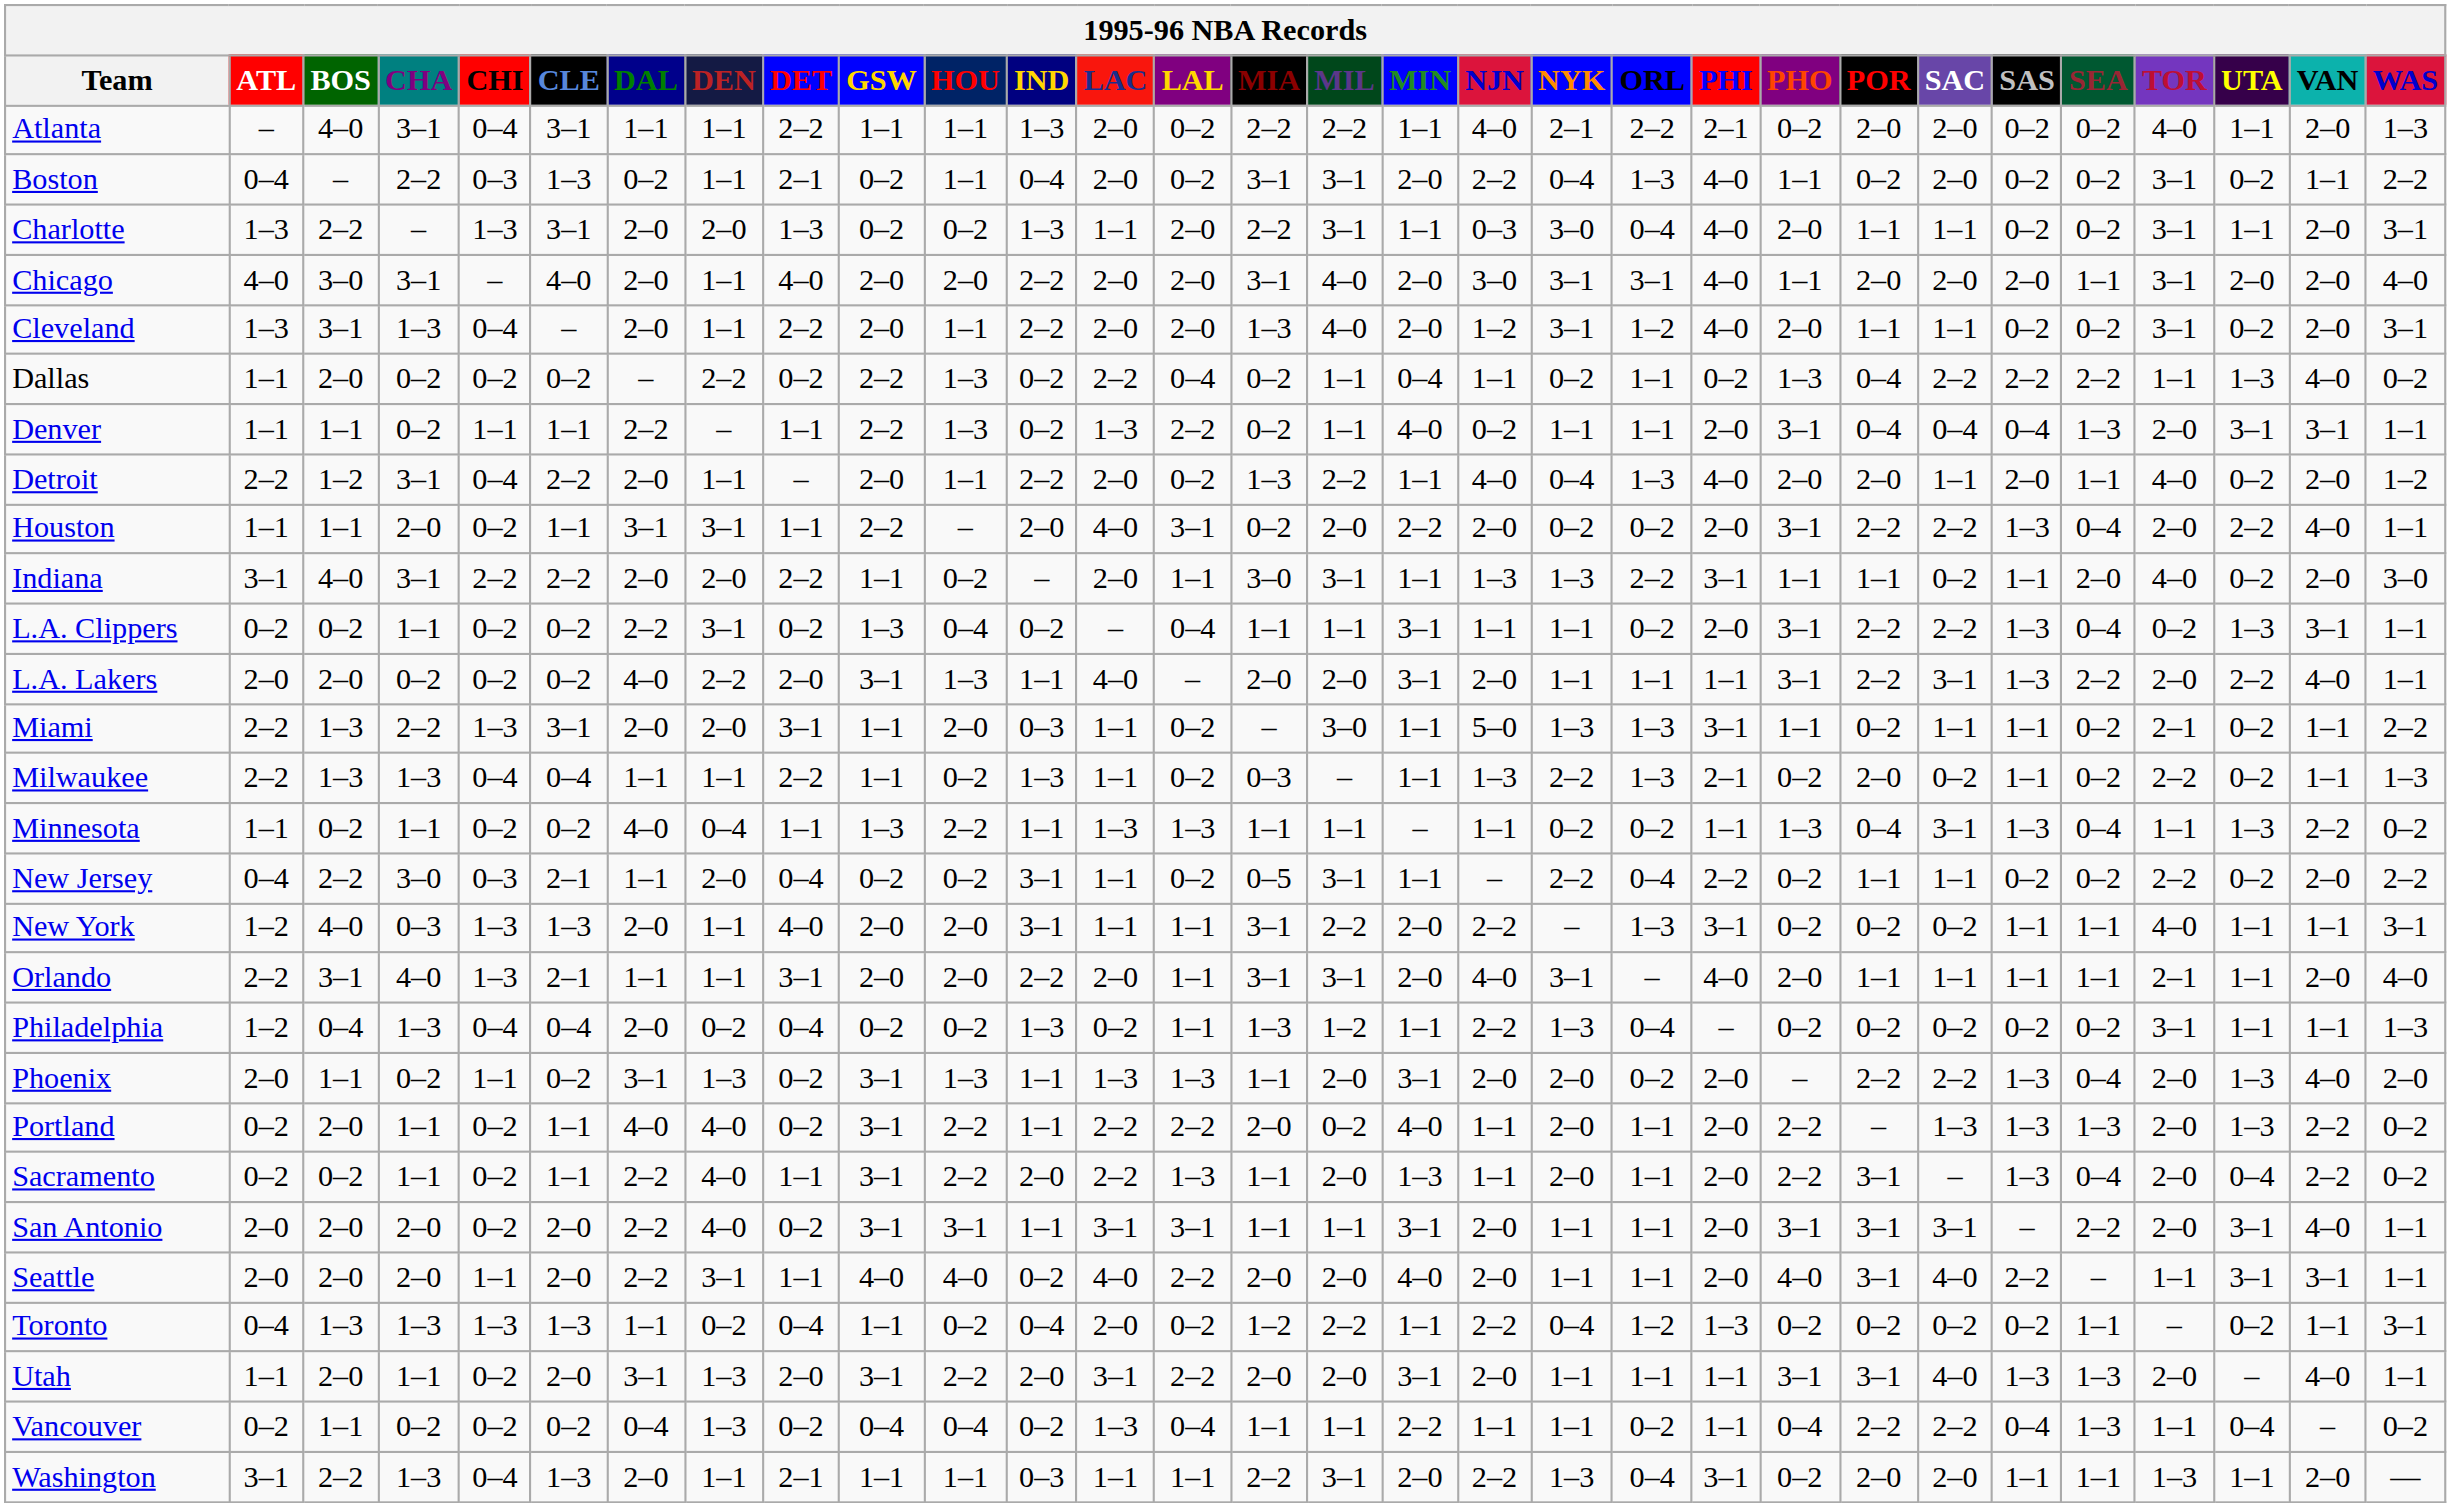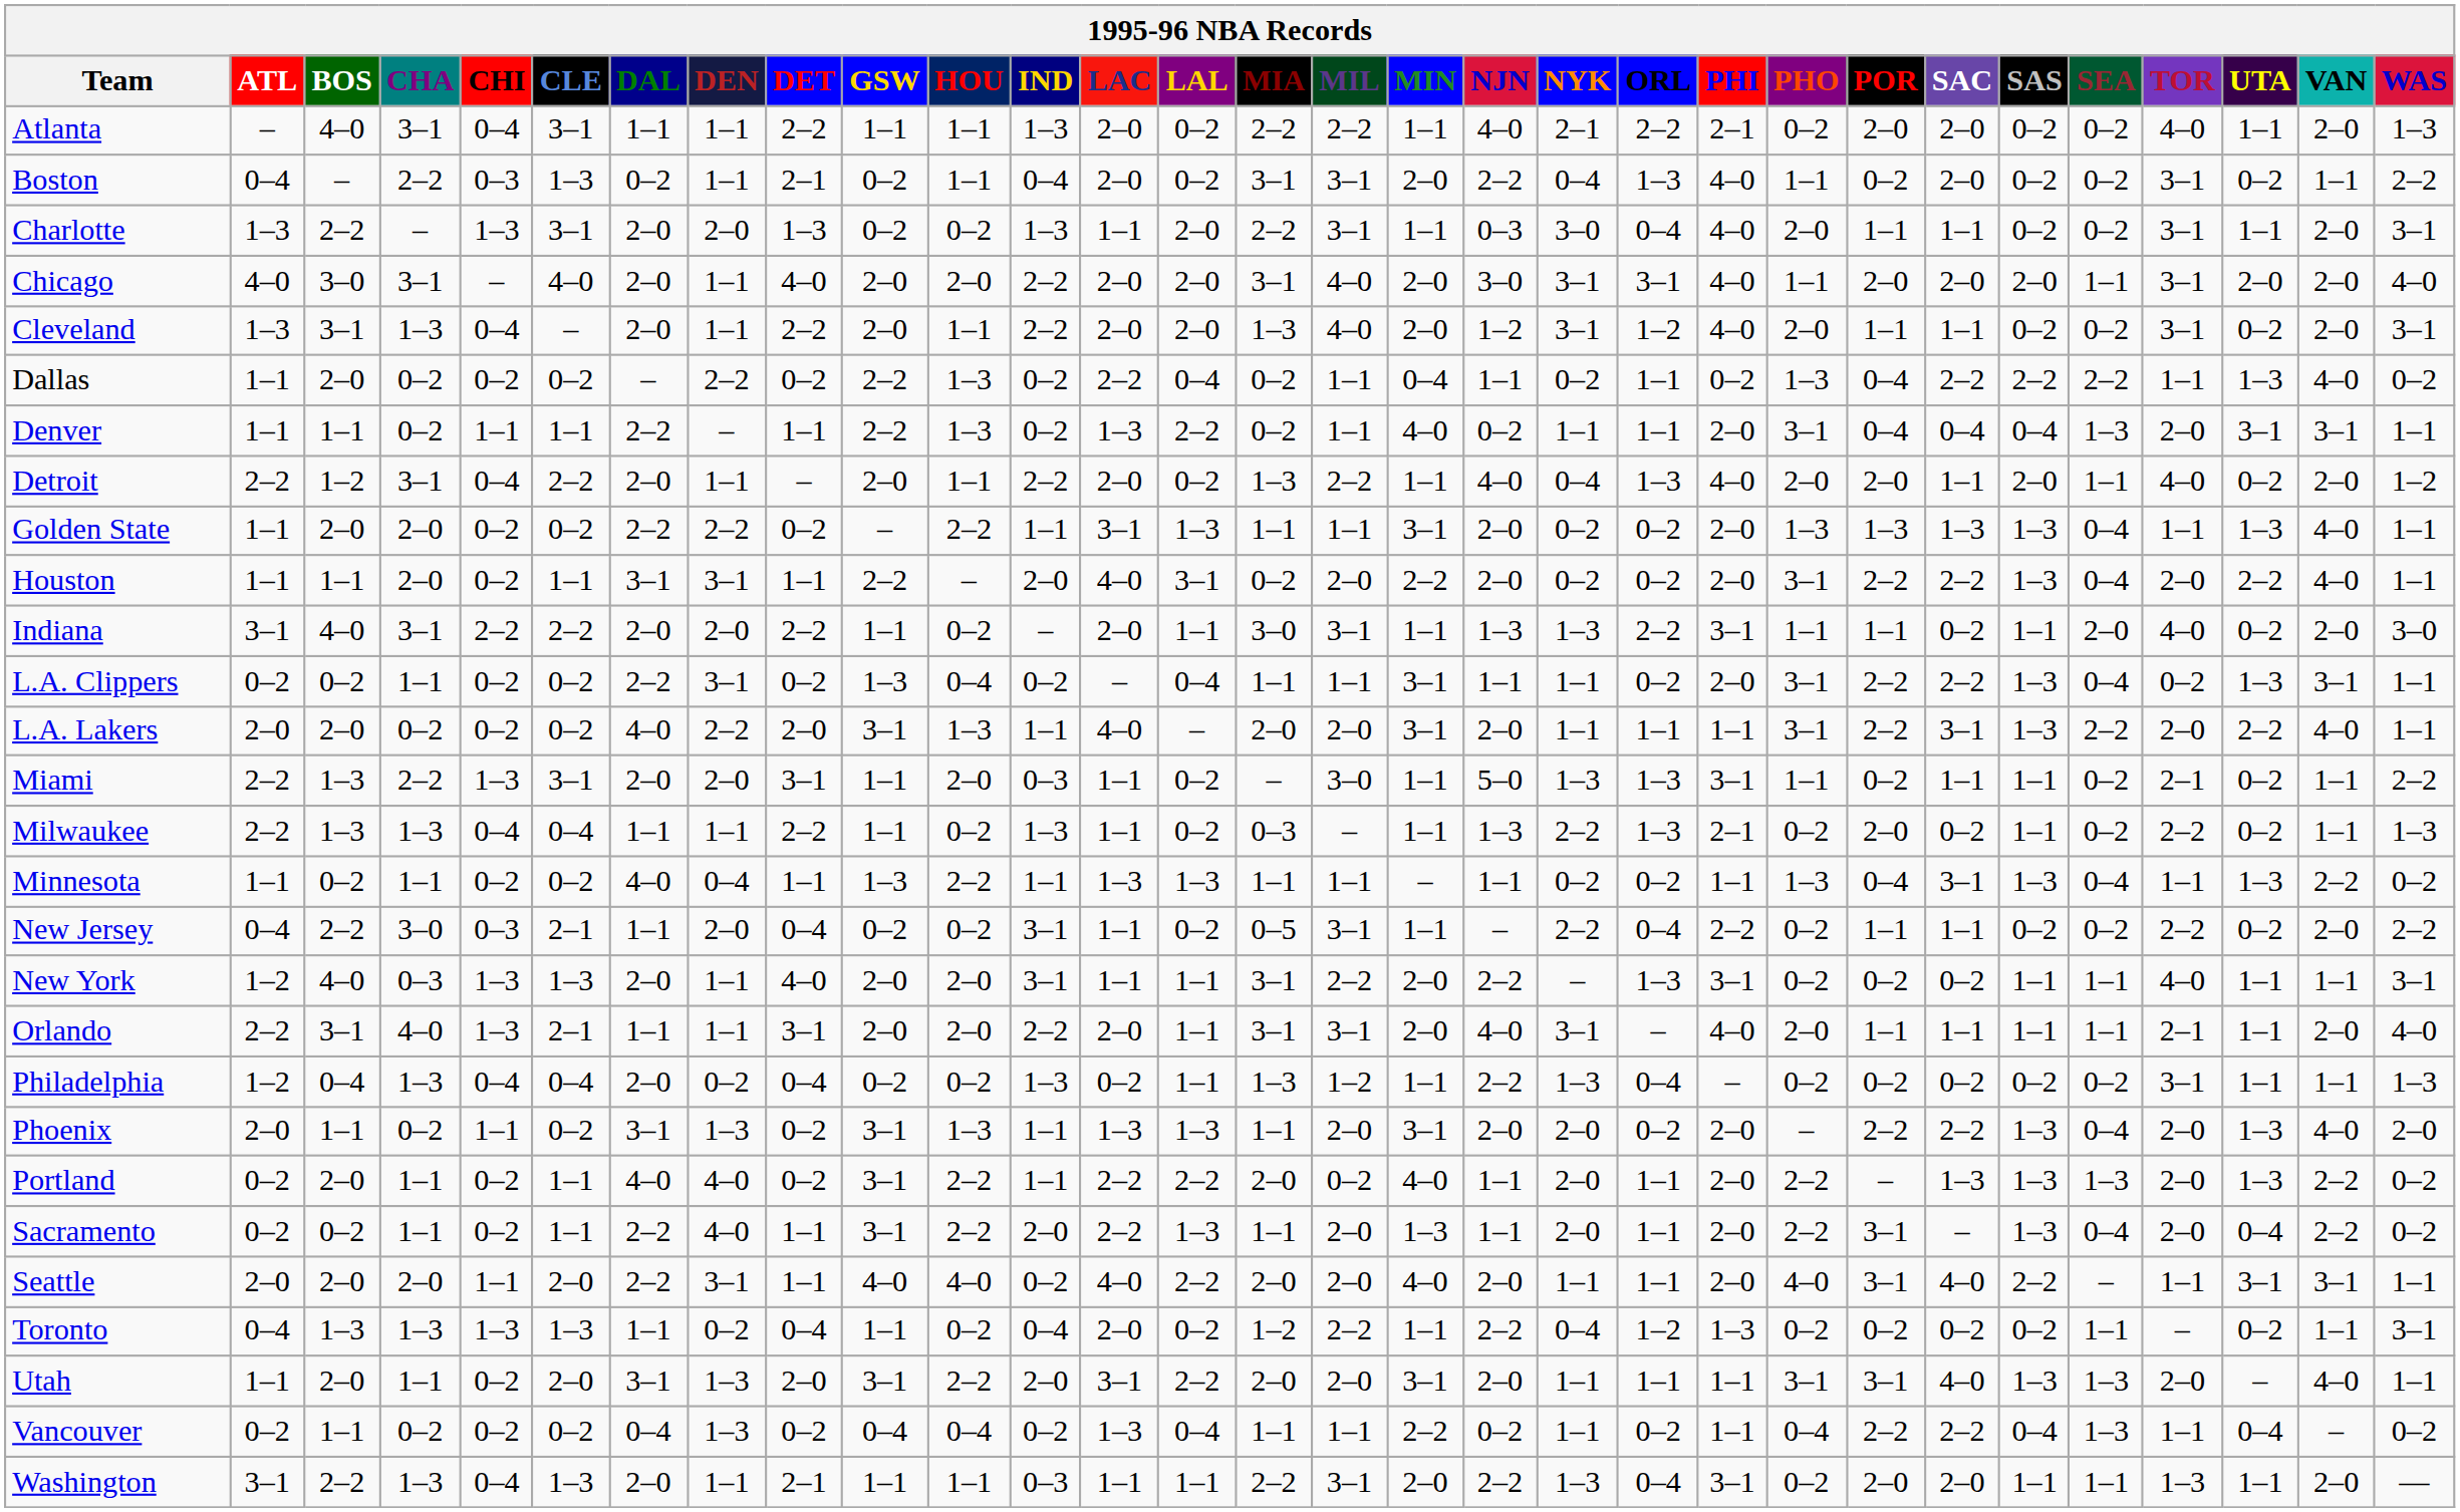+ row: Golden State | 1–1 | 2–0 | 2–0 | 0–2 | 0–2 | 2–2 | 2–2 | 0–2 | – | 2–2 | 1–1 | 3–1 | 1–3 | 1–1 | 1–1 | 3–1 | 2–0 | 0–2 | 0–2 | 2–0 | 1–3 | 1–3 | 1–3 | 1–3 | 0–4 | 1–1 | 1–3 | 4–0 | 1–1
- row: San Antonio | 2–0 | 2–0 | 2–0 | 0–2 | 2–0 | 2–2 | 4–0 | 0–2 | 3–1 | 3–1 | 1–1 | 3–1 | 3–1 | 1–1 | 1–1 | 3–1 | 2–0 | 1–1 | 1–1 | 2–0 | 3–1 | 3–1 | 3–1 | – | 2–2 | 2–0 | 3–1 | 4–0 | 1–1
Vancouver | NJN: 1–1 -> 0–2
